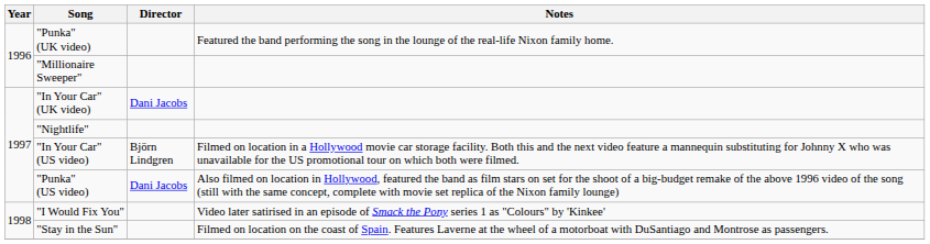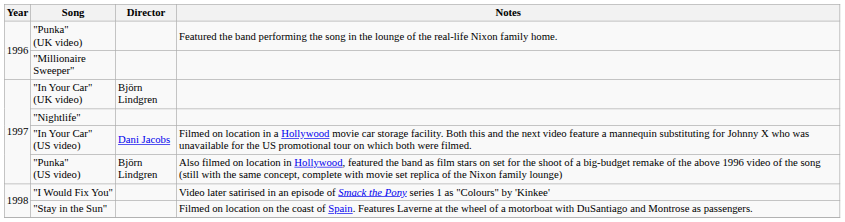"In Your Car" (UK video) | Director: Dani Jacobs -> Björn Lindgren
"In Your Car" (US video) | Director: Björn Lindgren -> Dani Jacobs
"Punka" (US video) | Director: Dani Jacobs -> Björn Lindgren
